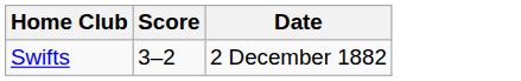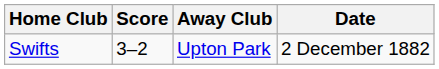+ column: Away Club | Upton Park
